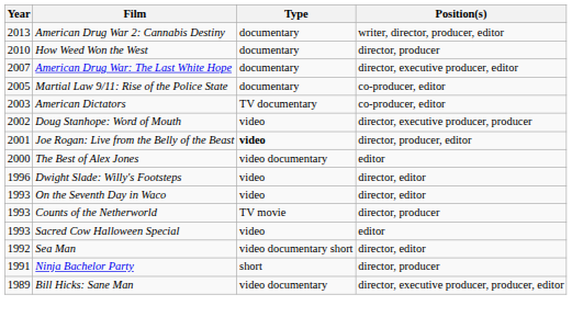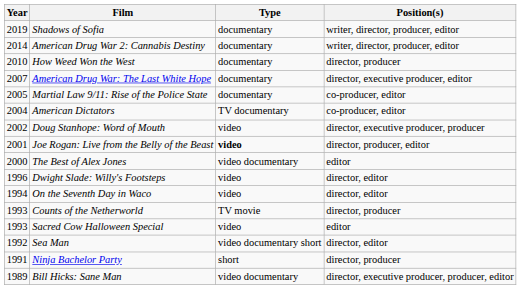+ row: 2019 | Shadows of Sofia | documentary | writer, director, producer, editor
American Drug War 2: Cannabis Destiny | Year: 2013 -> 2014
American Dictators | Year: 2003 -> 2004
On the Seventh Day in Waco | Year: 1993 -> 1994
